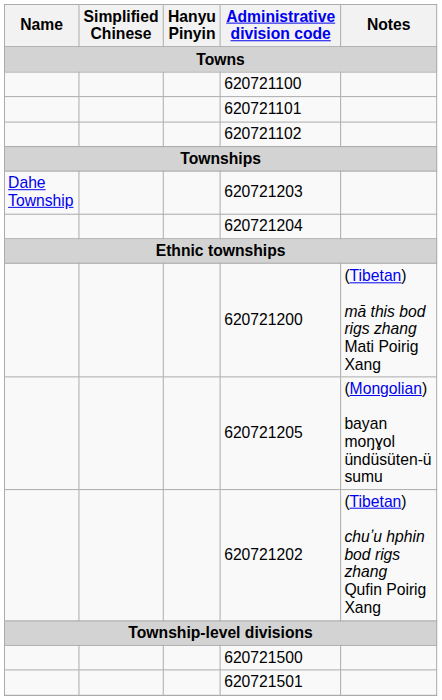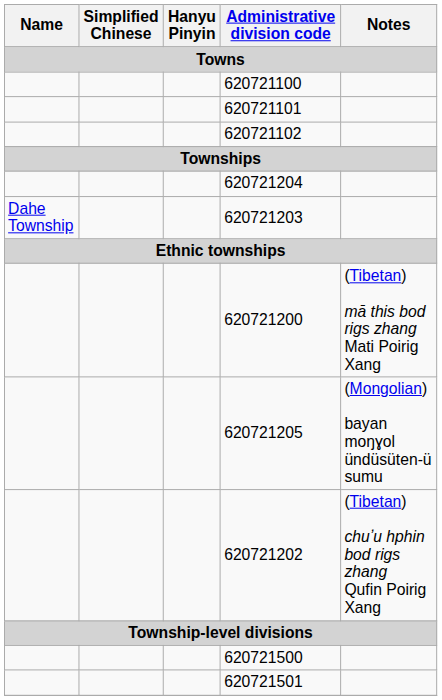rows swapped: 620721203 <-> 620721204
